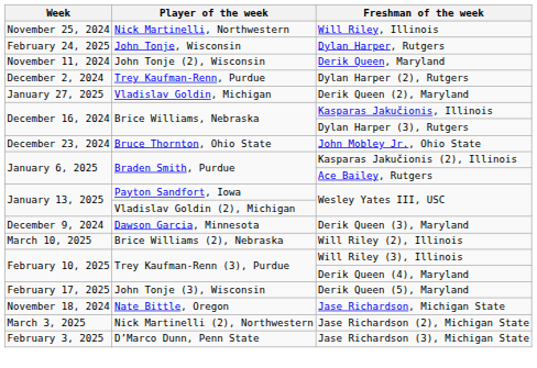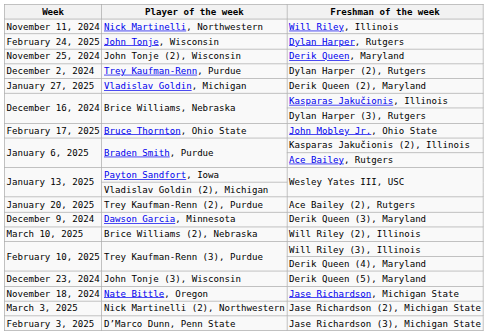Will Riley, Illinois | Week: November 25, 2024 -> November 11, 2024
Derik Queen, Maryland | Week: November 11, 2024 -> November 25, 2024
John Mobley Jr., Ohio State | Week: December 23, 2024 -> February 17, 2025
+ row: January 20, 2025 | Trey Kaufman-Renn (2), Purdue | Ace Bailey (2), Rutgers
Derik Queen (5), Maryland | Week: February 17, 2025 -> December 23, 2024
